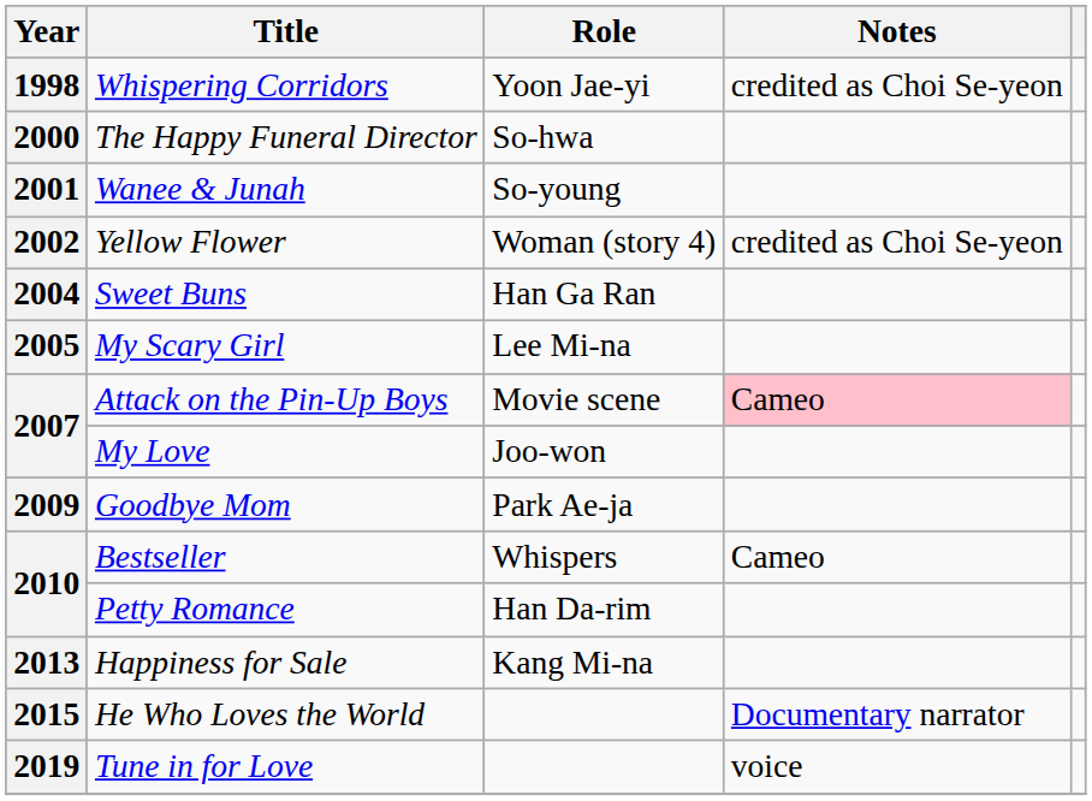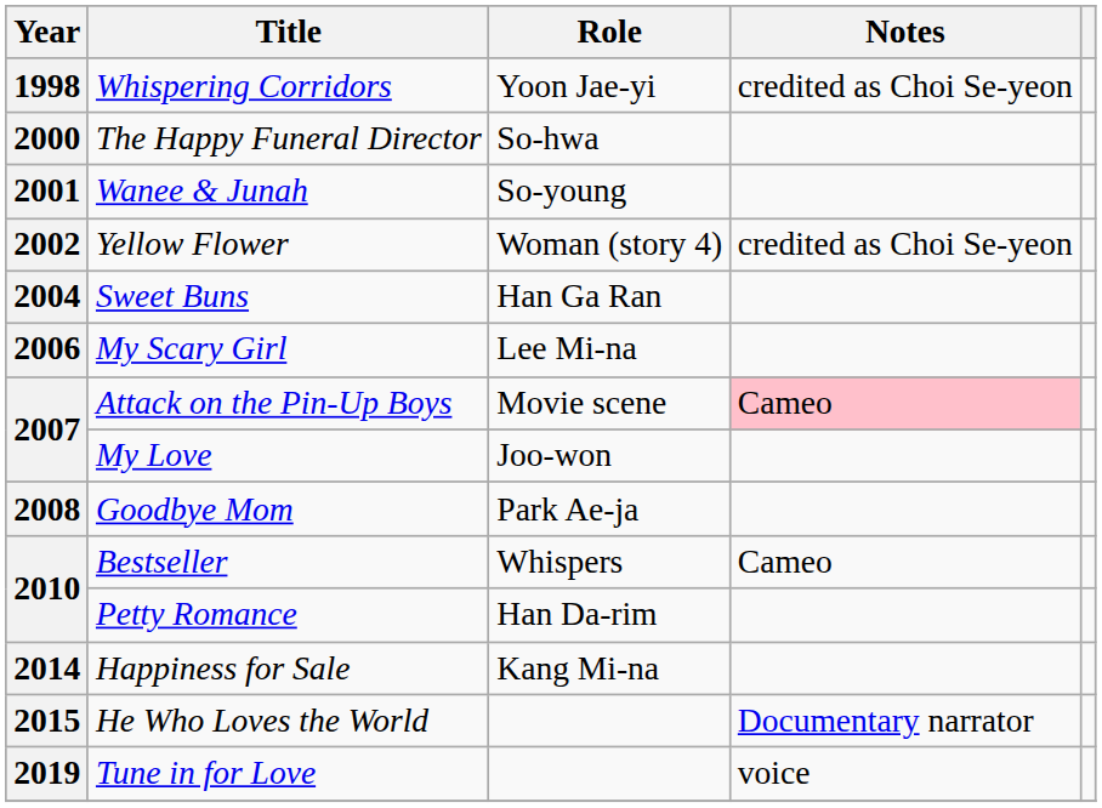My Scary Girl | Year: 2005 -> 2006
Goodbye Mom | Year: 2009 -> 2008
Happiness for Sale | Year: 2013 -> 2014
